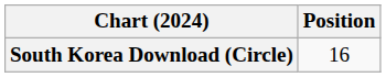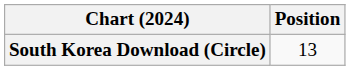South Korea Download (Circle) | Position: 16 -> 13
